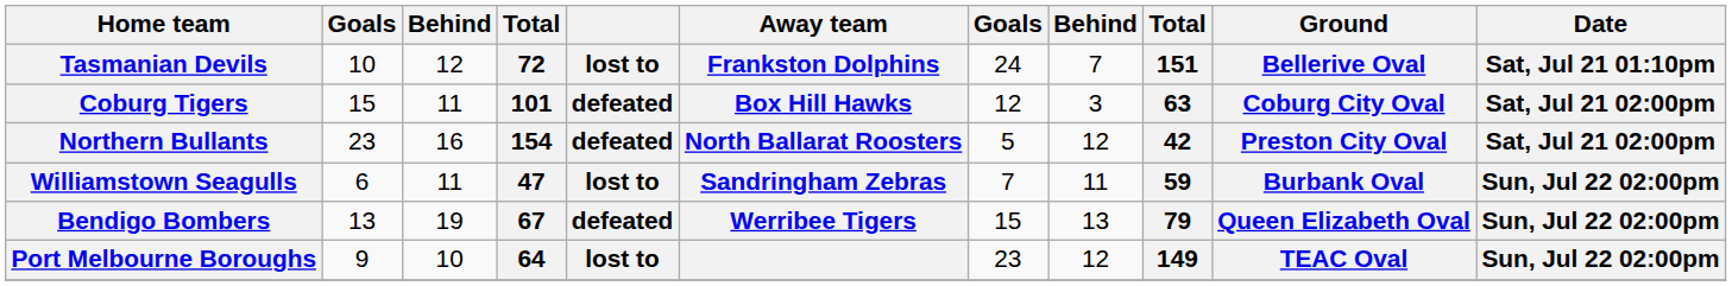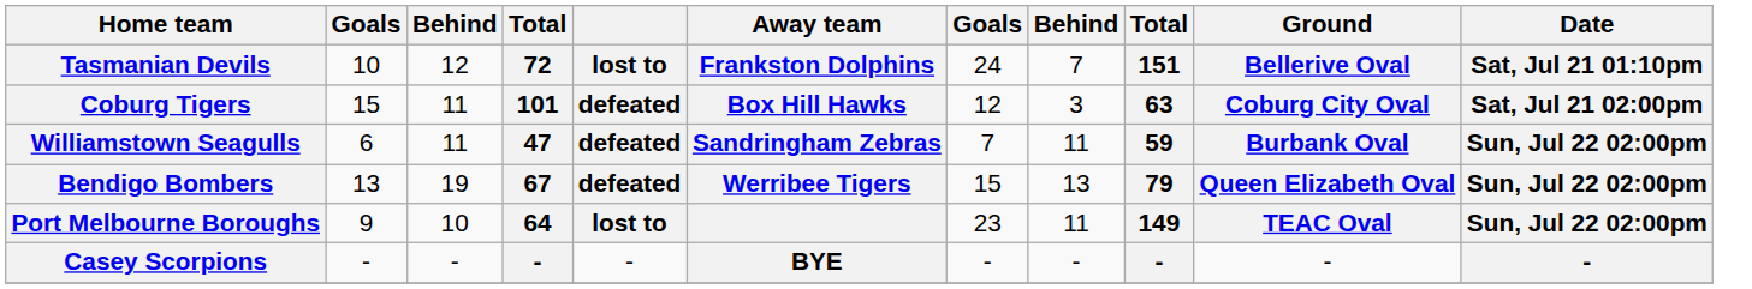- row: Northern Bullants | 23 | 16 | 154 | defeated | North Ballarat Roosters | 5 | 12 | 42 | Preston City Oval | Sat, Jul 21 02:00pm
Williamstown Seagulls | column 5: lost to -> defeated
Port Melbourne Boroughs | column 8: 12 -> 11
+ row: Casey Scorpions | - | - | - | - | BYE | - | - | - | - | -
